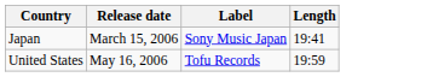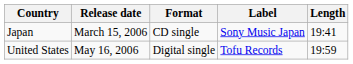+ column: Format | CD single | Digital single
